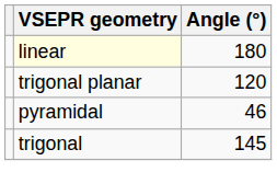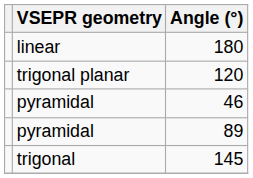180 | VSEPR geometry: lightyellow background -> no background
+ row: pyramidal | 89
